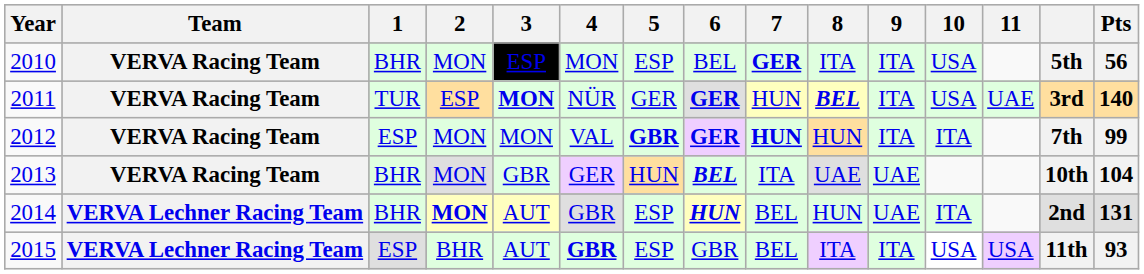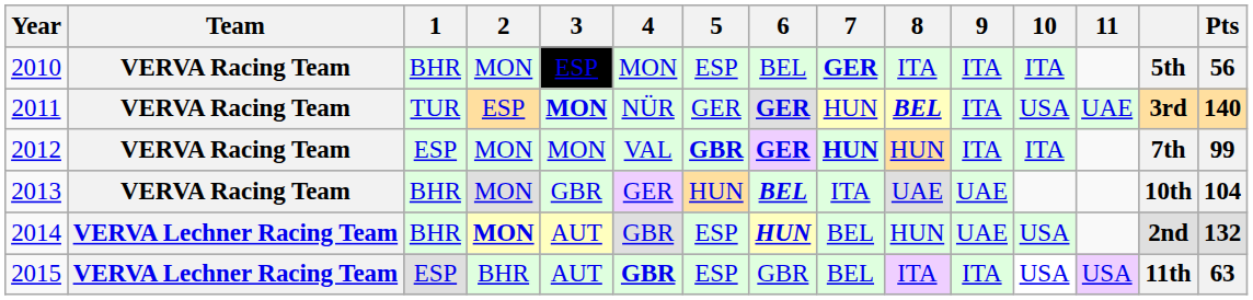2010 | 10: USA -> ITA
2014 | 10: ITA -> USA
2014 | Pts: 131 -> 132
2015 | Pts: 93 -> 63
